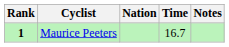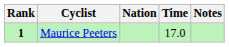Maurice Peeters | Time: 16.7 -> 17.0
